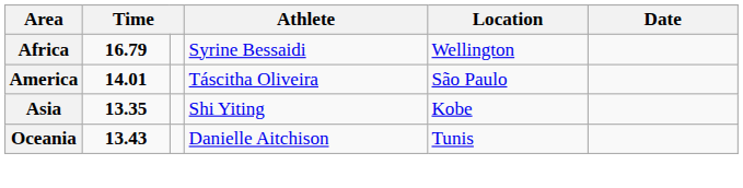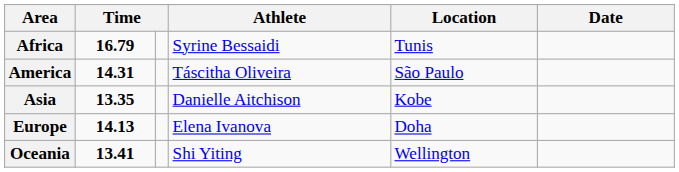Africa | Location: Wellington -> Tunis
America | column 2: 14.01 -> 14.31
Asia | Athlete: Shi Yiting -> Danielle Aitchison
+ row: Europe | 14.13 | Elena Ivanova | Doha
Oceania | column 2: 13.43 -> 13.41
Oceania | Athlete: Danielle Aitchison -> Shi Yiting
Oceania | Location: Tunis -> Wellington
